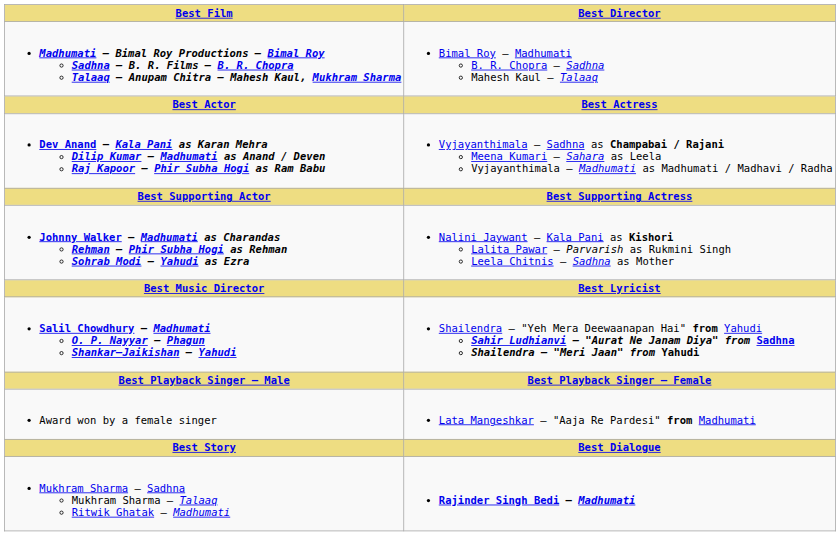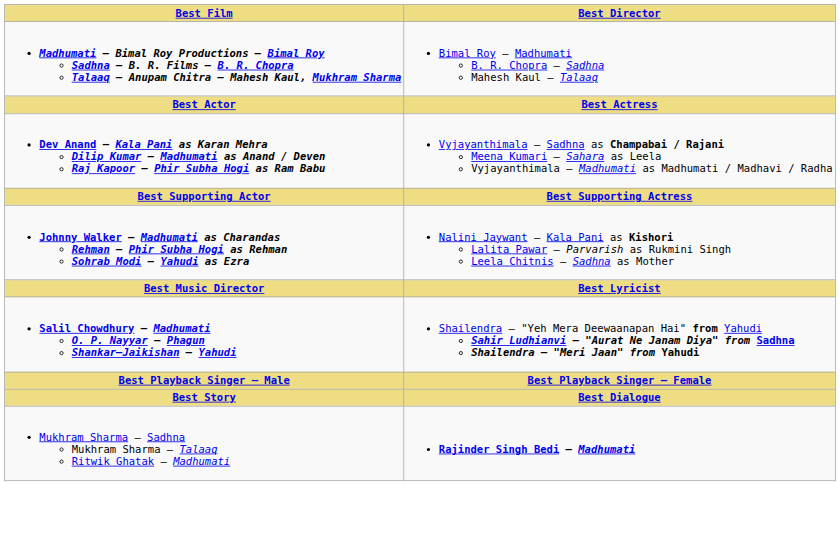- row: Award won by a female singer | Lata Mangeshkar – "Aaja Re Pardesi" from Madhumati
